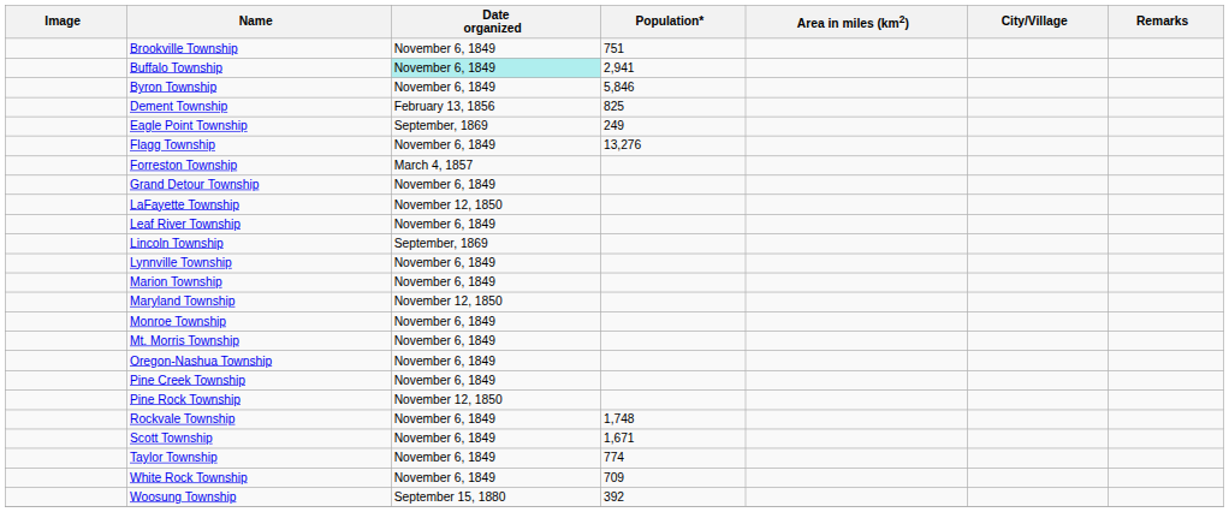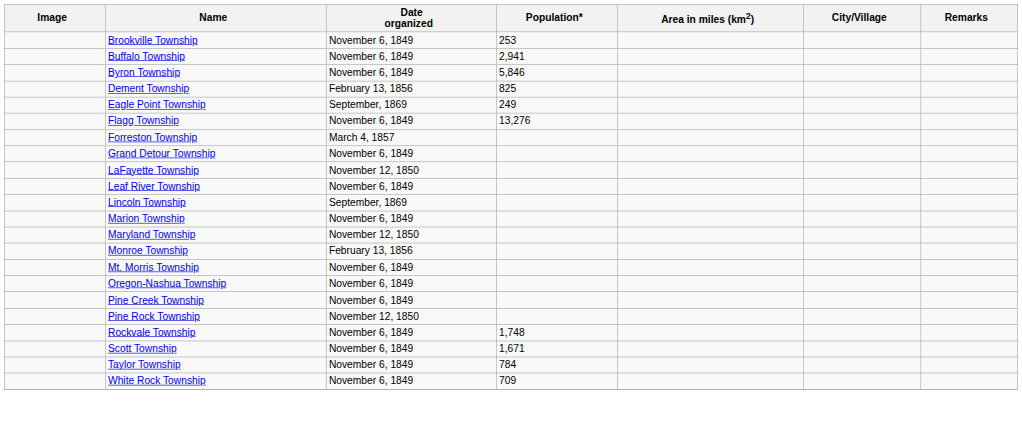Brookville Township | Population*: 751 -> 253
Buffalo Township | Date organized: paleturquoise background -> no background
- row: Lynnville Township | November 6, 1849
Monroe Township | Date organized: November 6, 1849 -> February 13, 1856
Taylor Township | Population*: 774 -> 784
- row: Woosung Township | September 15, 1880 | 392
